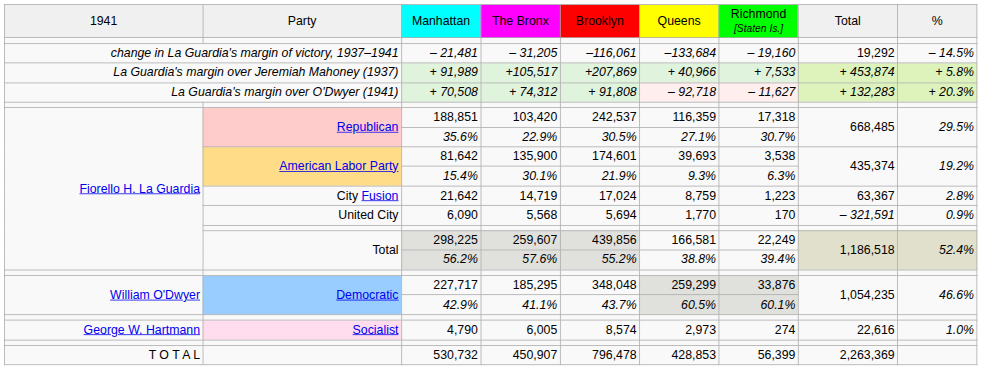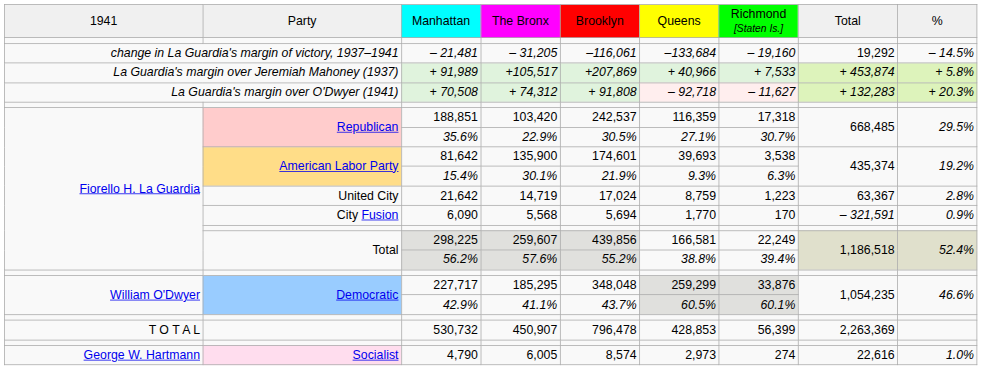21,642 | column 2: City Fusion -> United City
6,090 | column 2: United City -> City Fusion
rows swapped: 4,790 <-> 530,732
